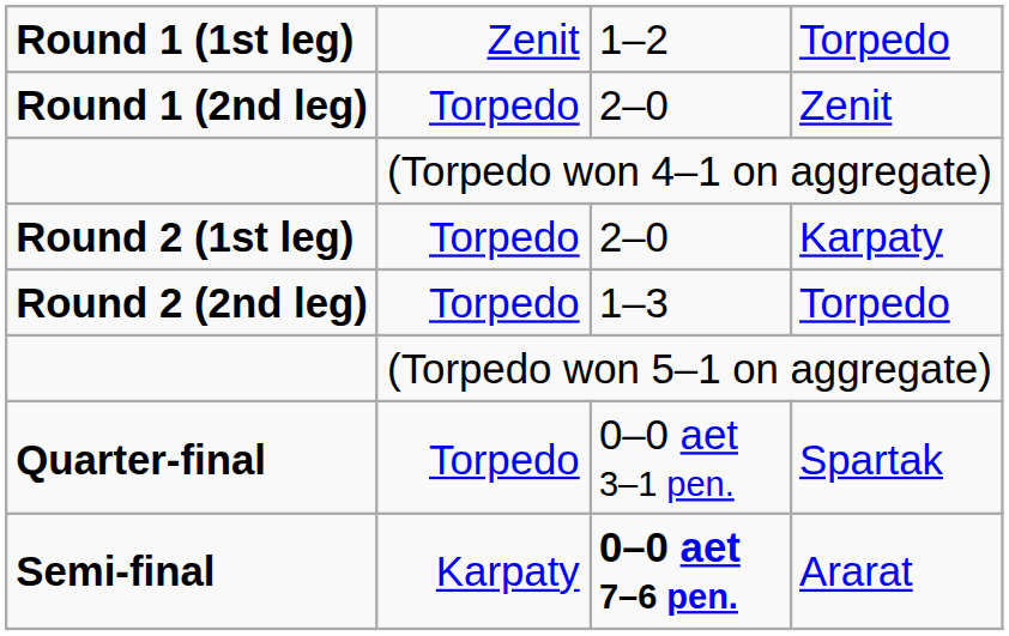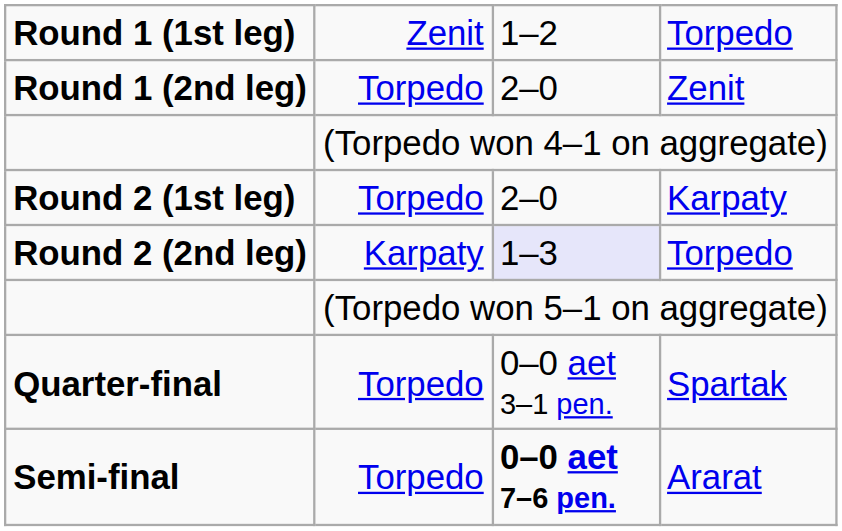Round 2 (2nd leg) / Torpedo | column 2: Torpedo -> Karpaty
Round 2 (2nd leg) / Torpedo | column 3: no background -> lavender background
Ararat | column 2: Karpaty -> Torpedo
